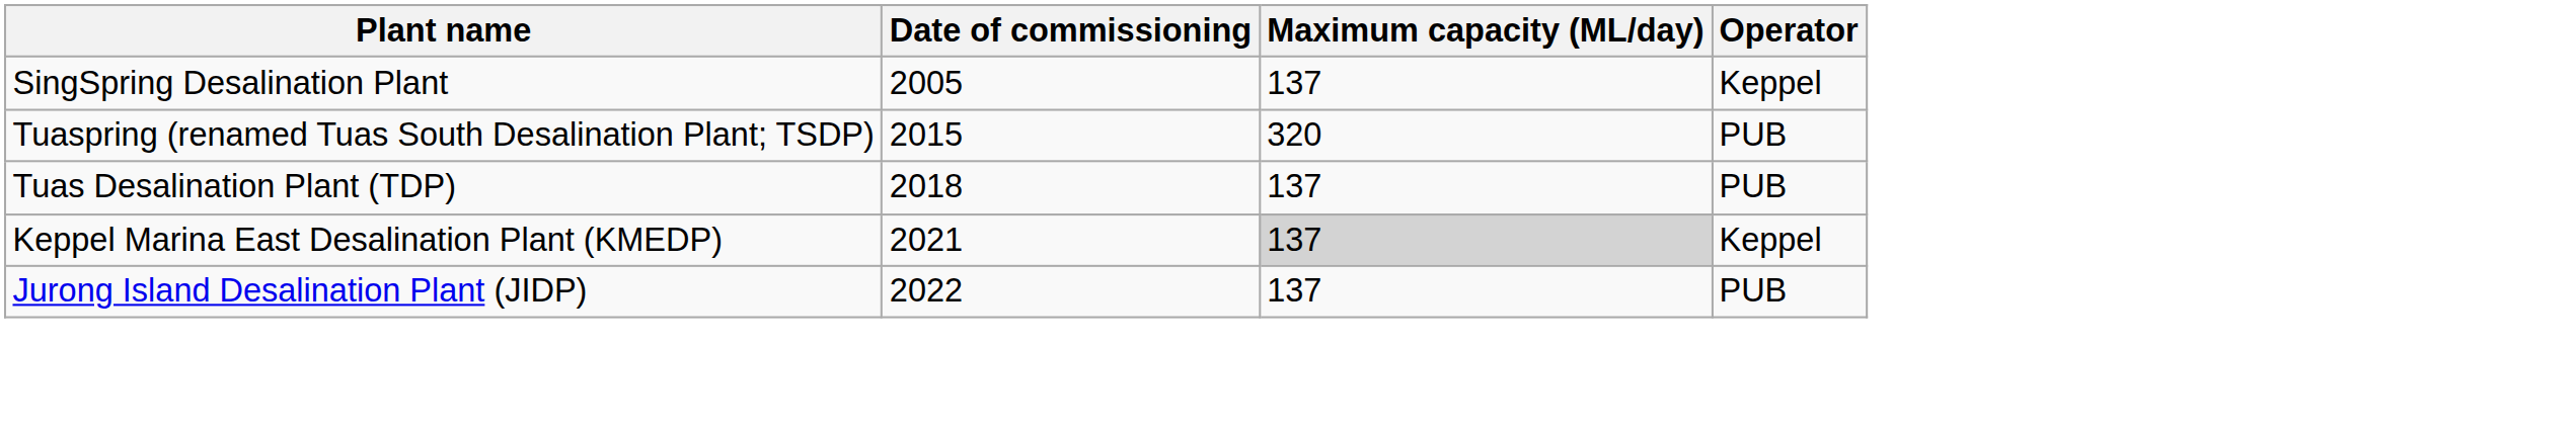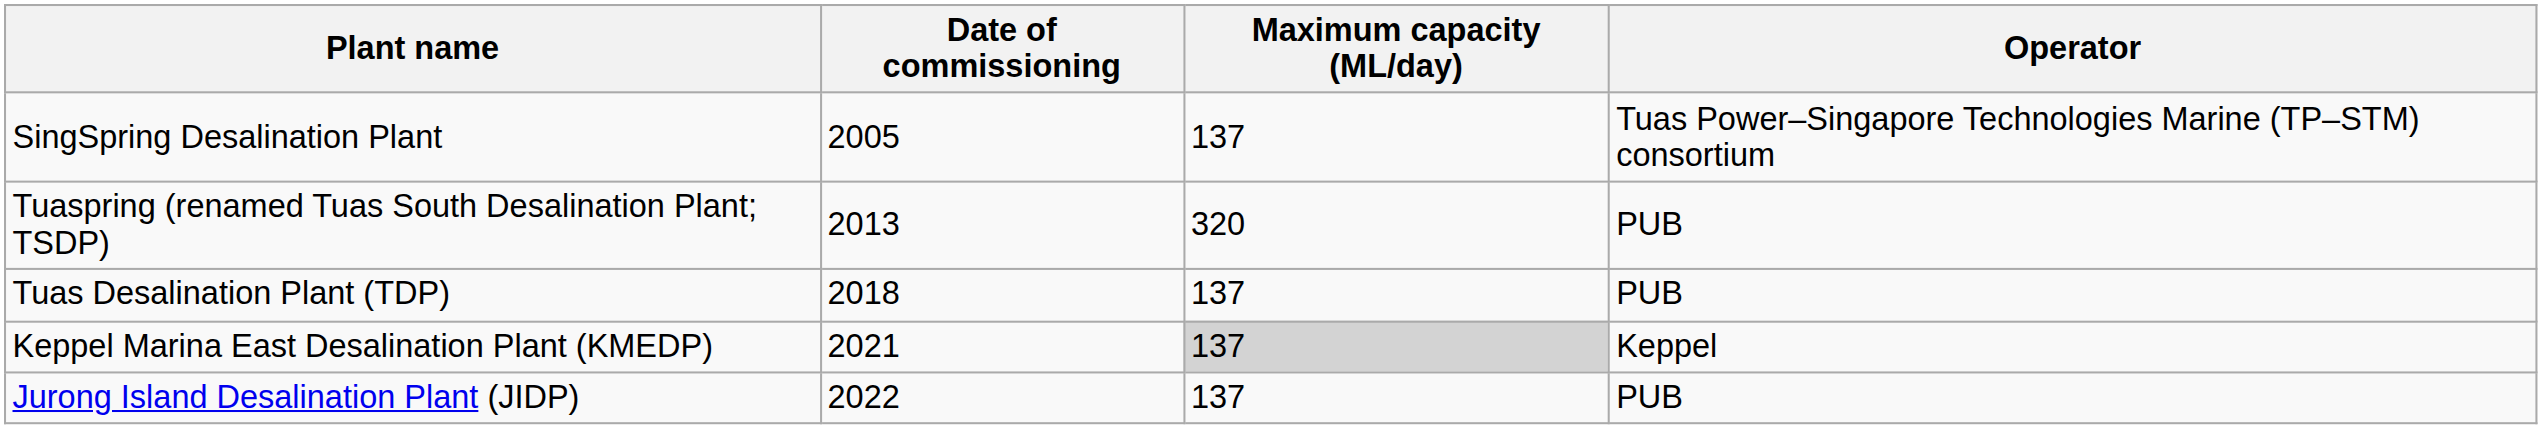SingSpring Desalination Plant | Operator: Keppel -> Tuas Power–Singapore Technologies Marine (TP–STM) consortium
Tuaspring (renamed Tuas South Desalination Plant; TSDP) | Date of commissioning: 2015 -> 2013
